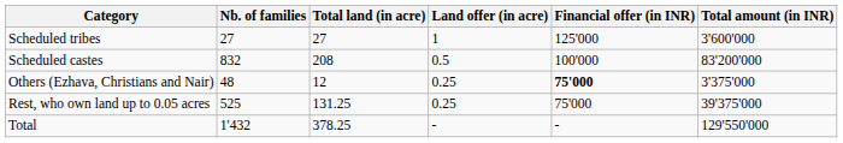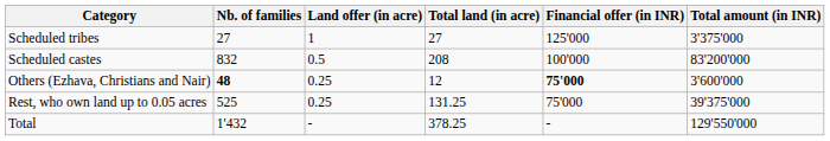columns swapped: Land offer (in acre) <-> Total land (in acre)
Scheduled tribes | Total amount (in INR): 3'600'000 -> 3'375'000
Others (Ezhava, Christians and Nair) | Nb. of families: normal -> bold
Others (Ezhava, Christians and Nair) | Total amount (in INR): 3'375'000 -> 3'600'000
